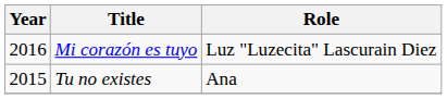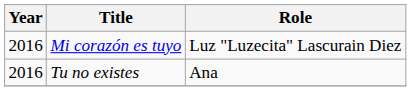Tu no existes | Year: 2015 -> 2016
